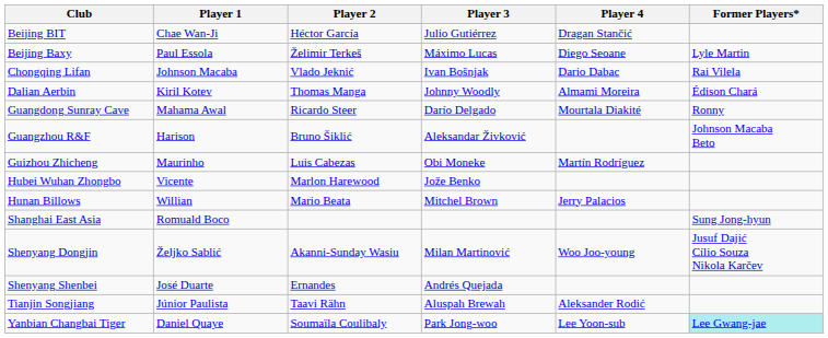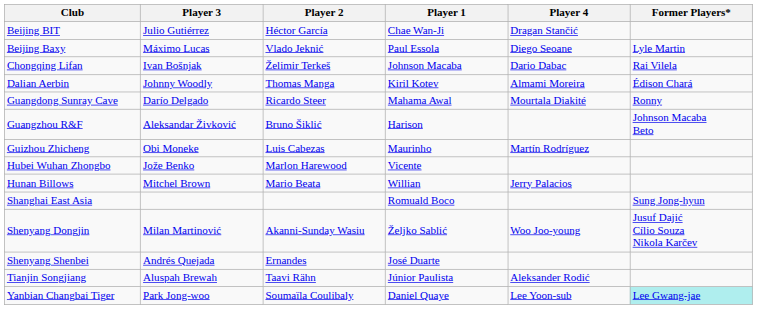columns swapped: Player 1 <-> Player 3
Beijing Baxy | Player 2: Želimir Terkeš -> Vlado Jeknić
Chongqing Lifan | Player 2: Vlado Jeknić -> Želimir Terkeš
